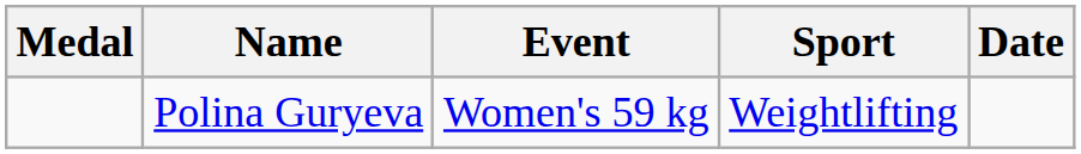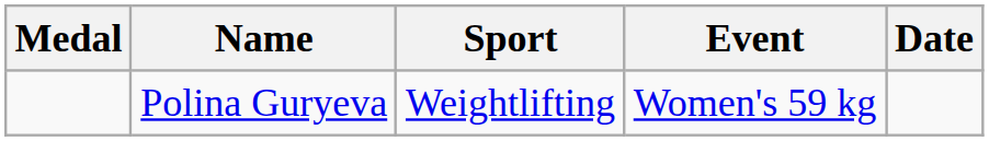columns swapped: Sport <-> Event
